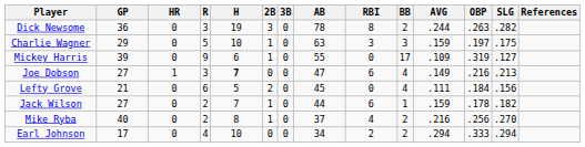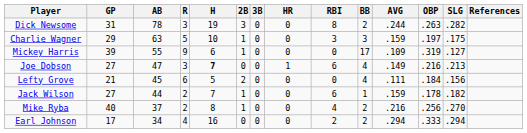columns swapped: AB <-> HR
Dick Newsome | GP: 36 -> 31
Earl Johnson | H: 10 -> 16
